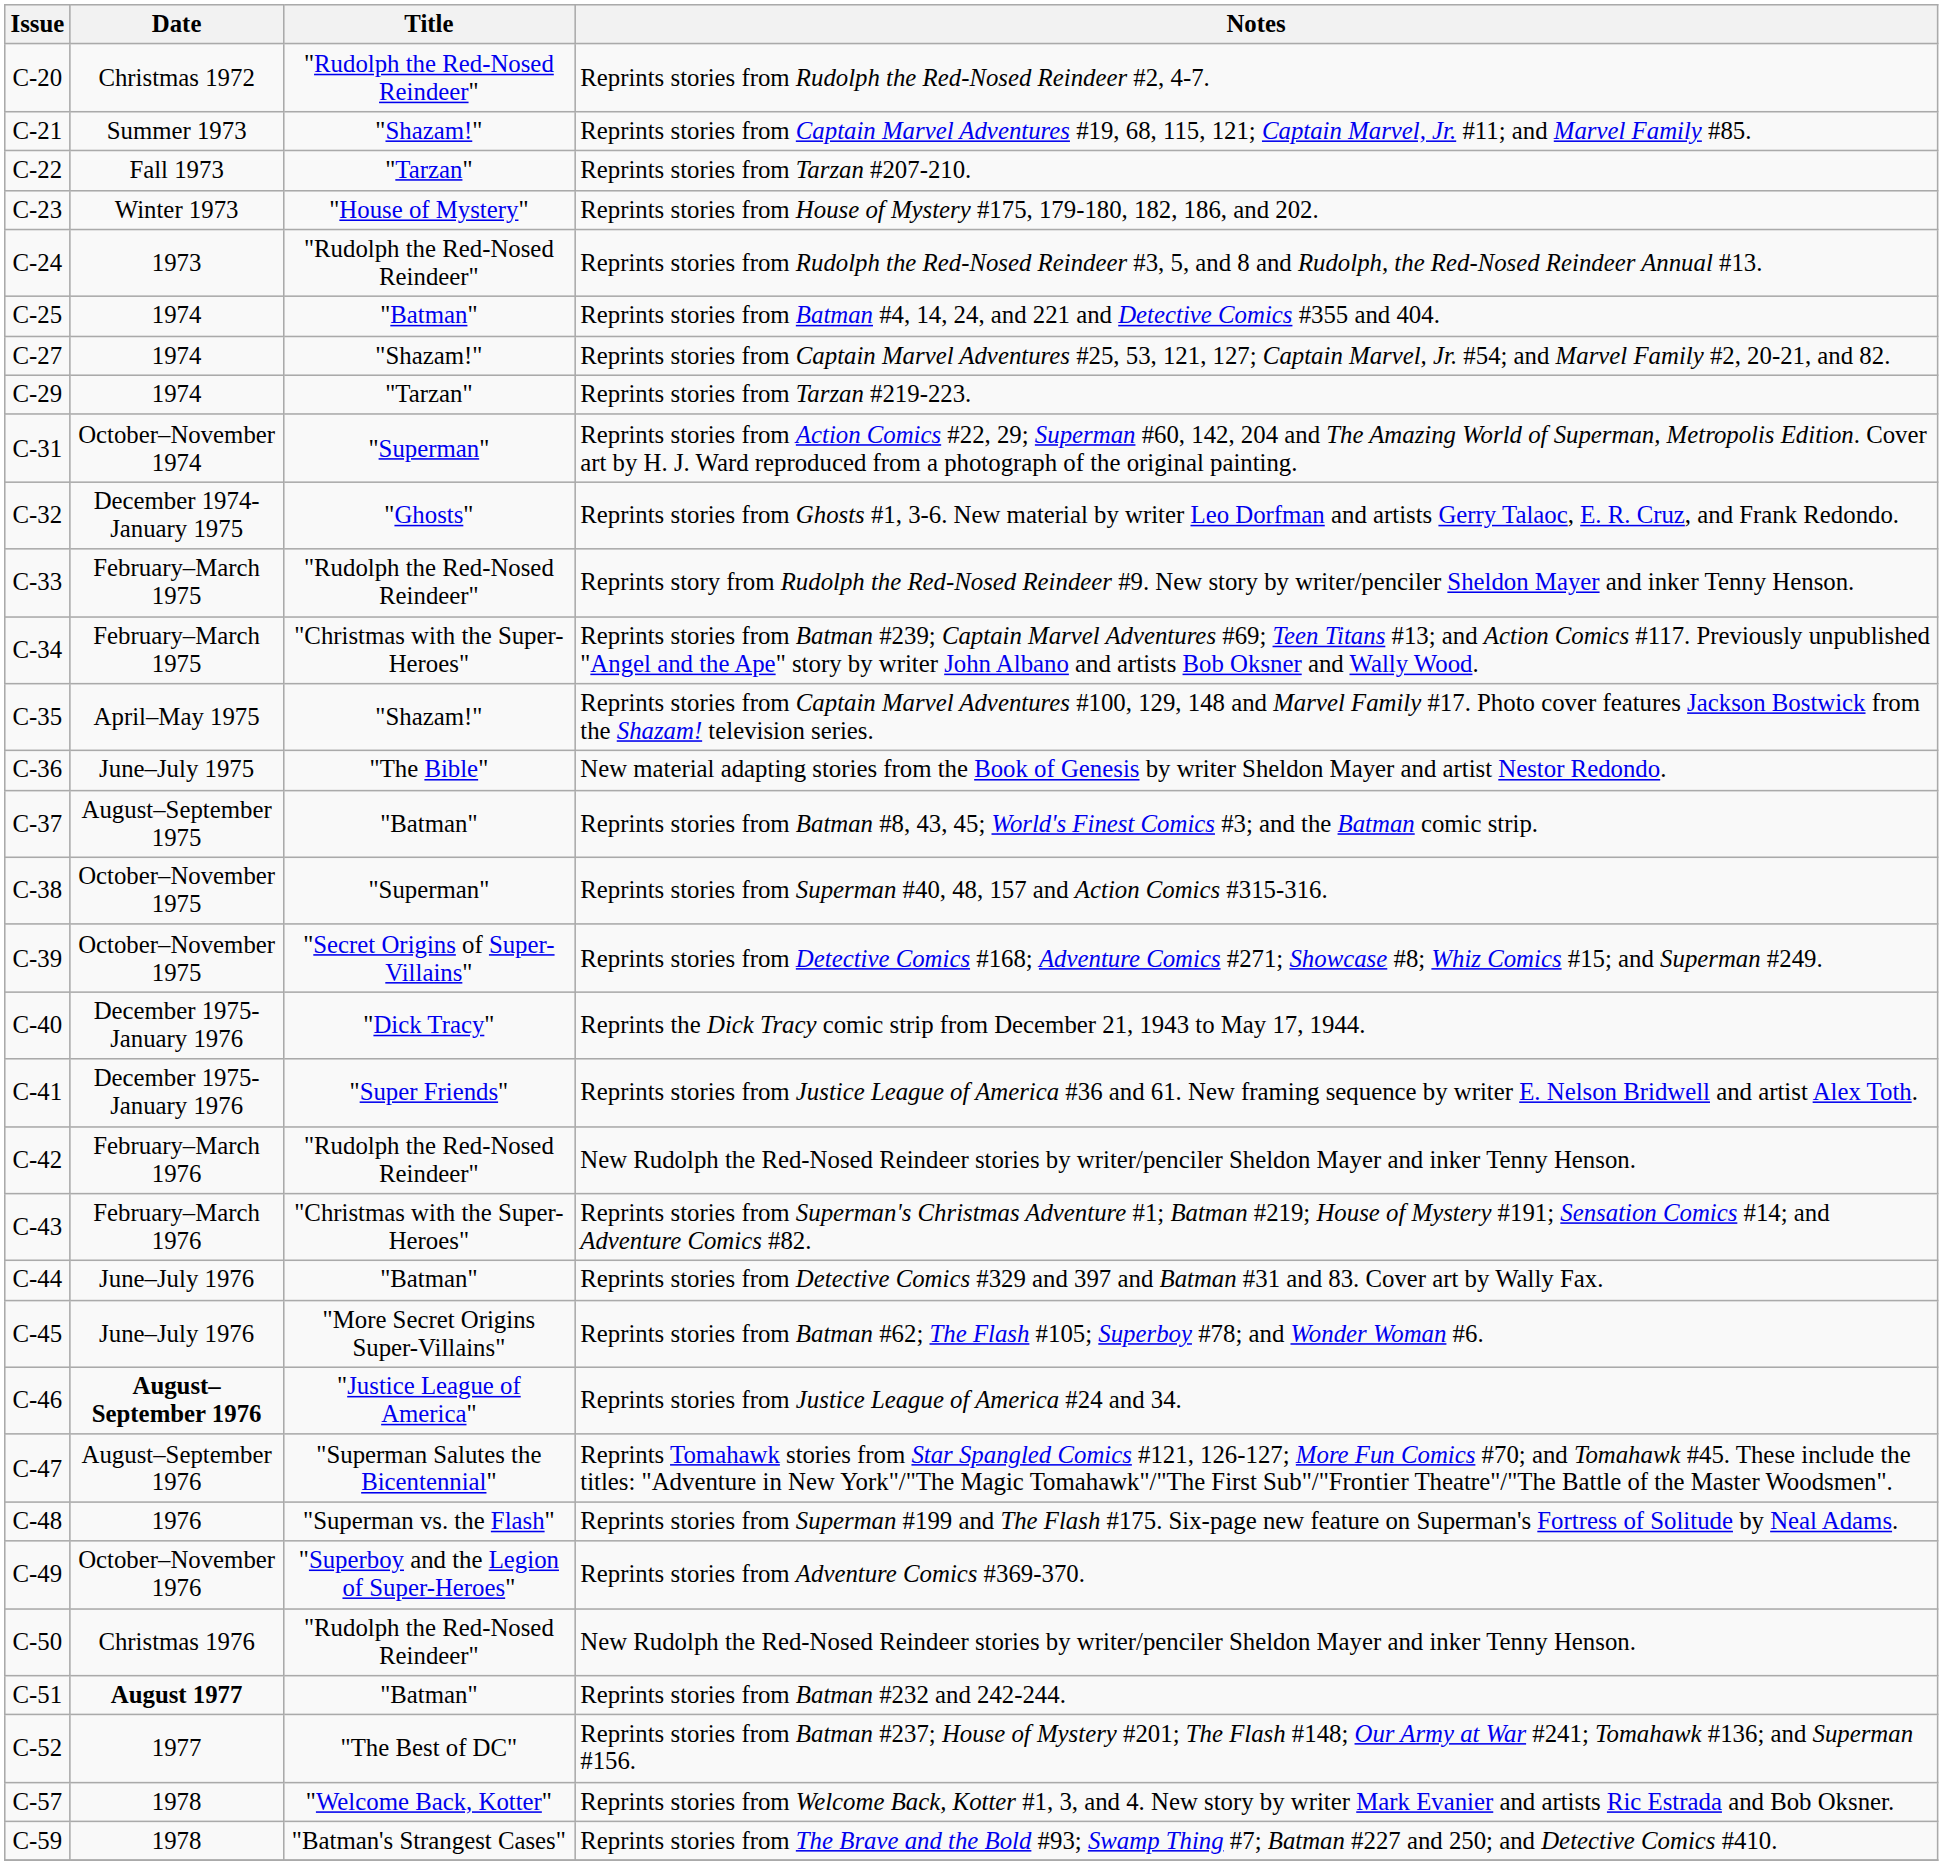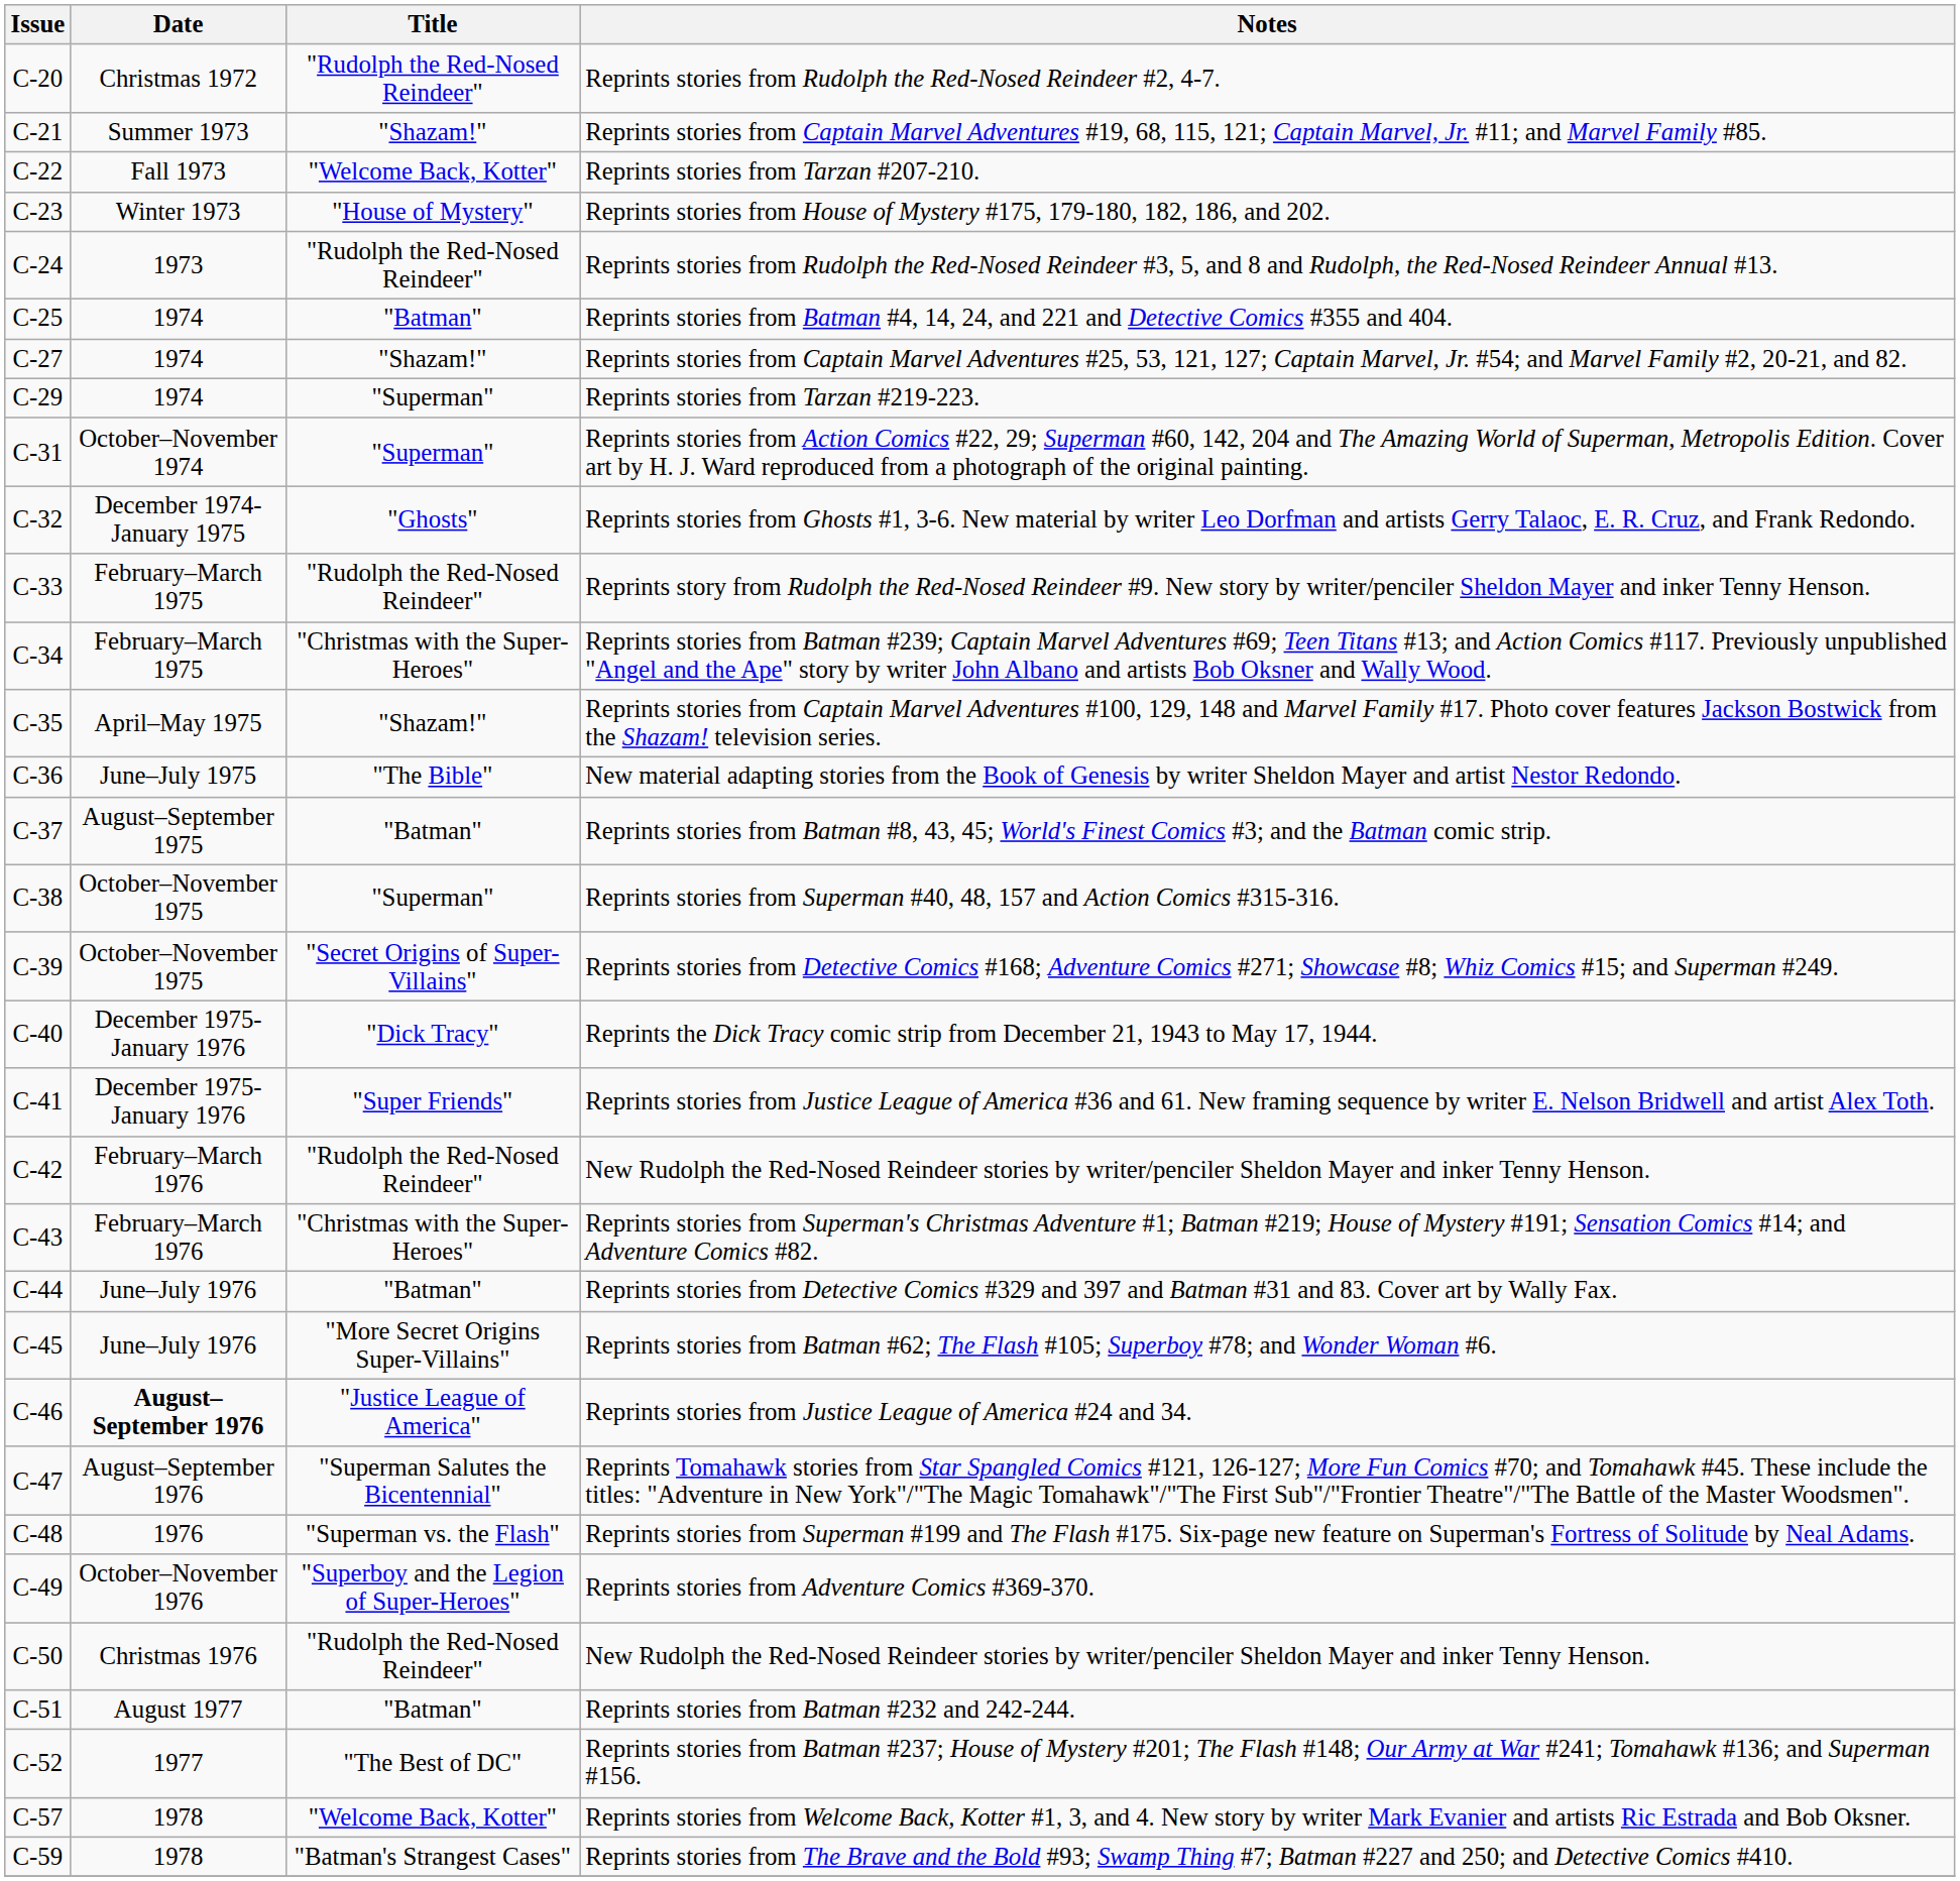Reprints stories from Tarzan #207-210. | Title: "Tarzan" -> "Welcome Back, Kotter"
Reprints stories from Tarzan #219-223. | Title: "Tarzan" -> "Superman"
Reprints stories from Batman #232 and 242-244. | Date: bold -> normal
